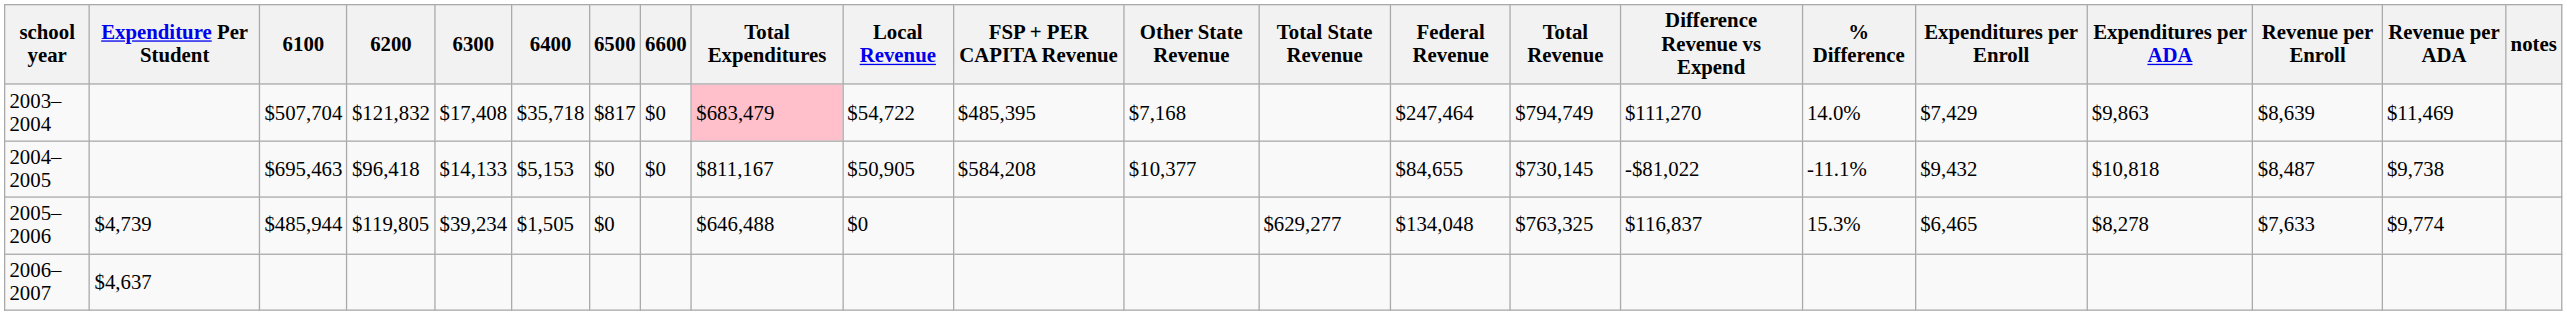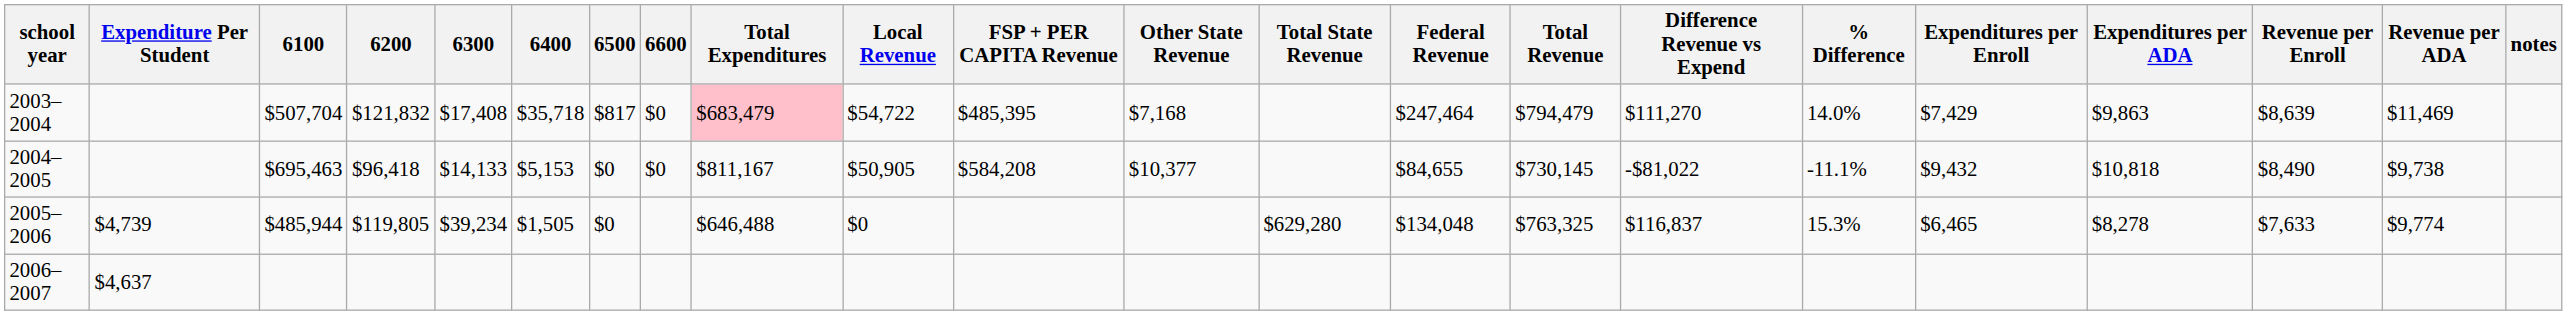2003–2004 | Total Revenue: $794,749 -> $794,479
2004–2005 | Revenue per Enroll: $8,487 -> $8,490
2005–2006 | Total State Revenue: $629,277 -> $629,280
